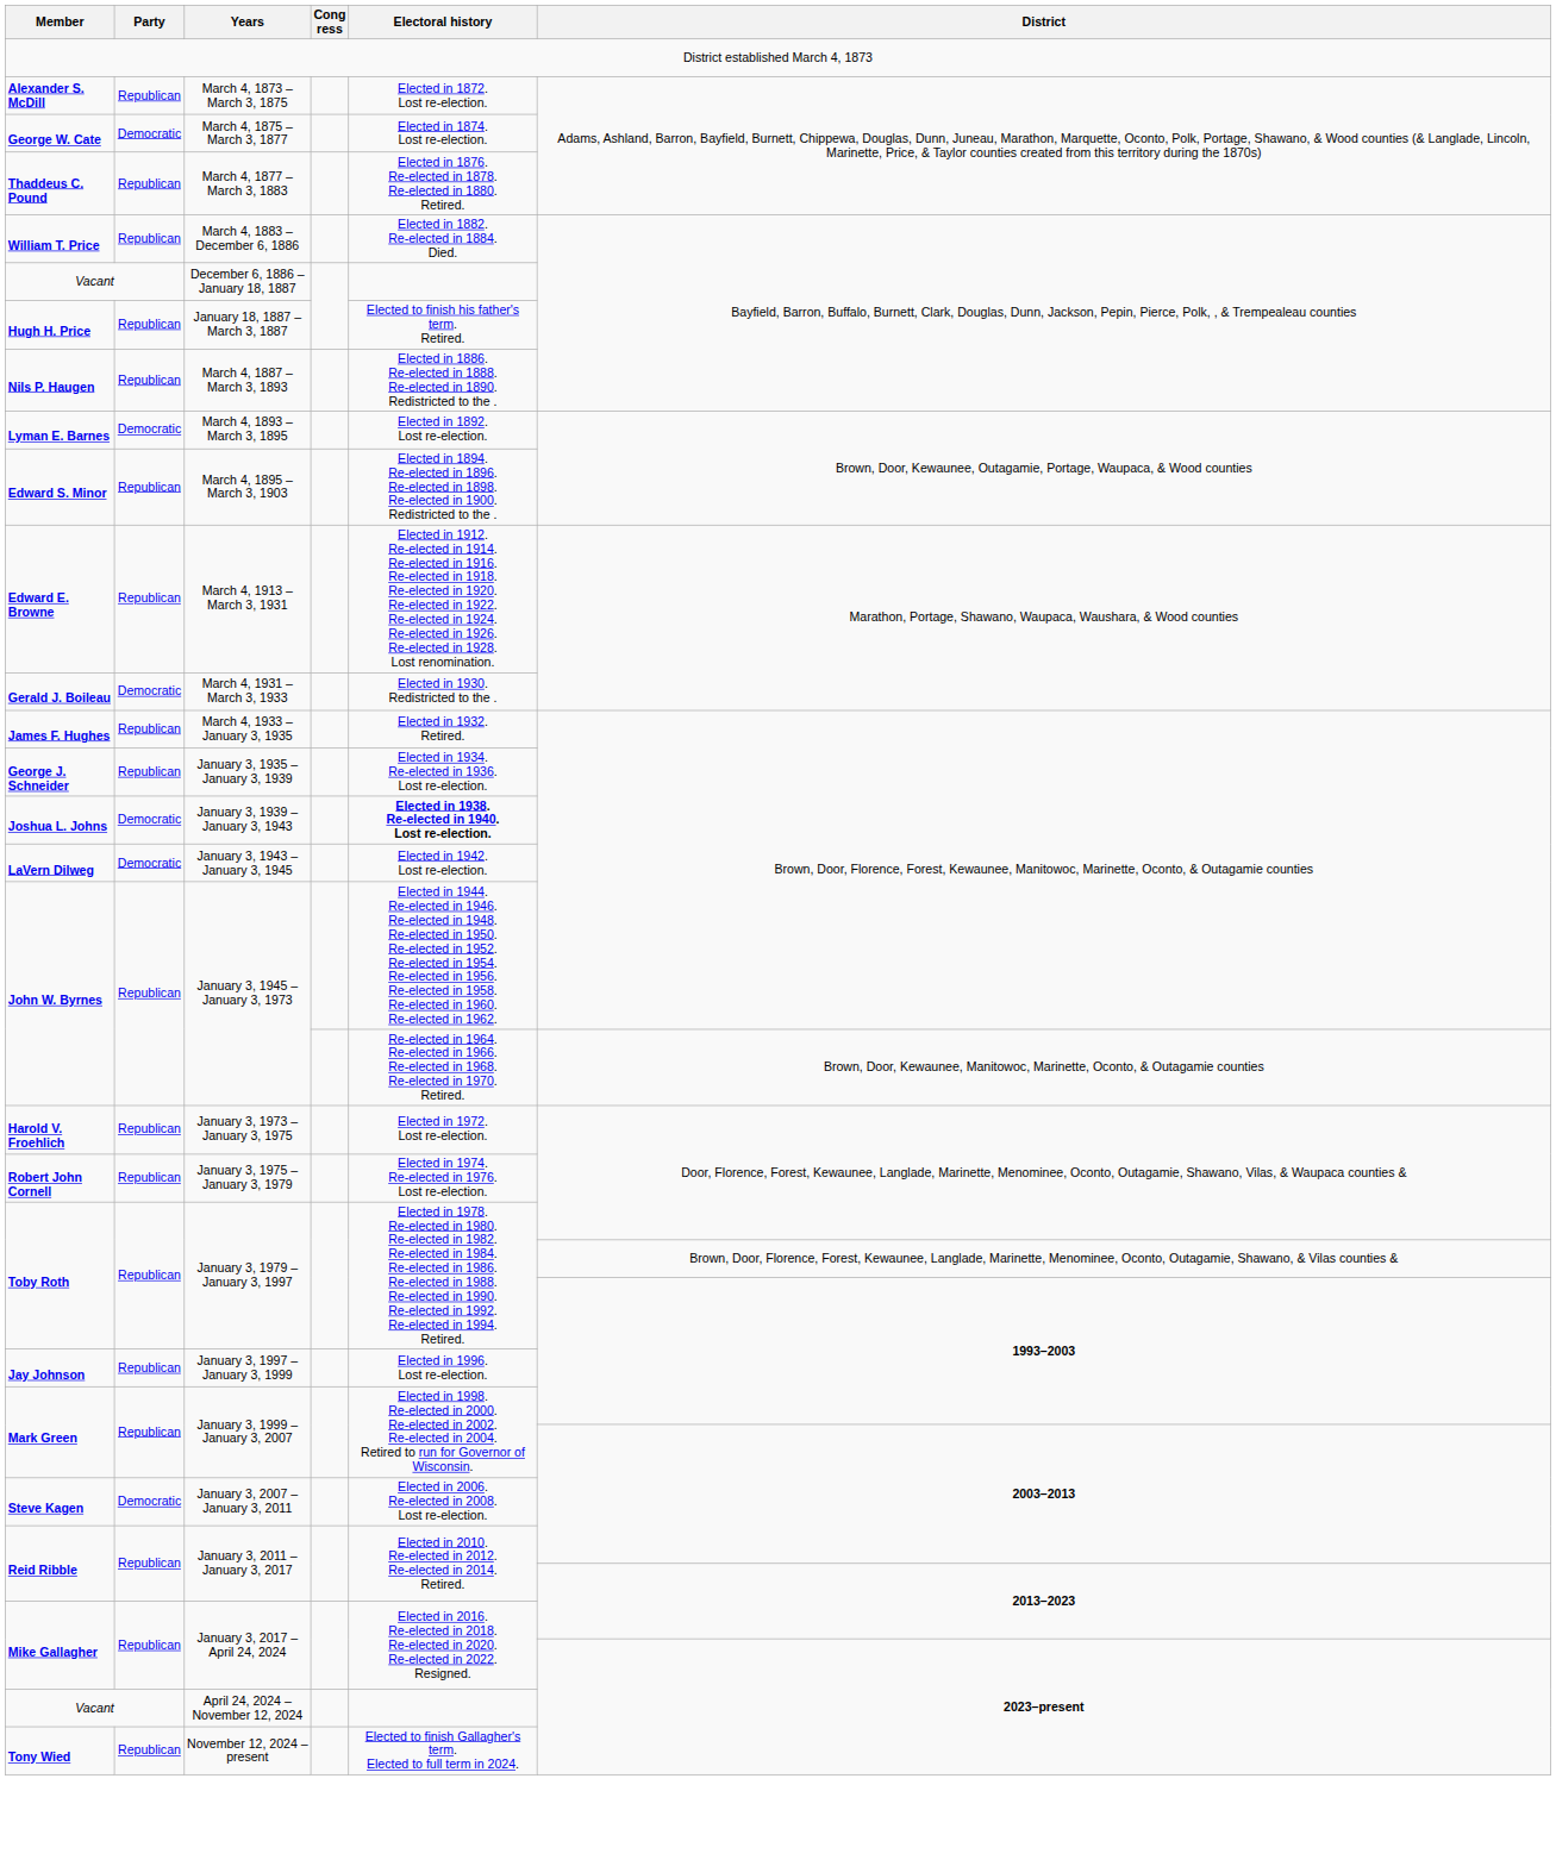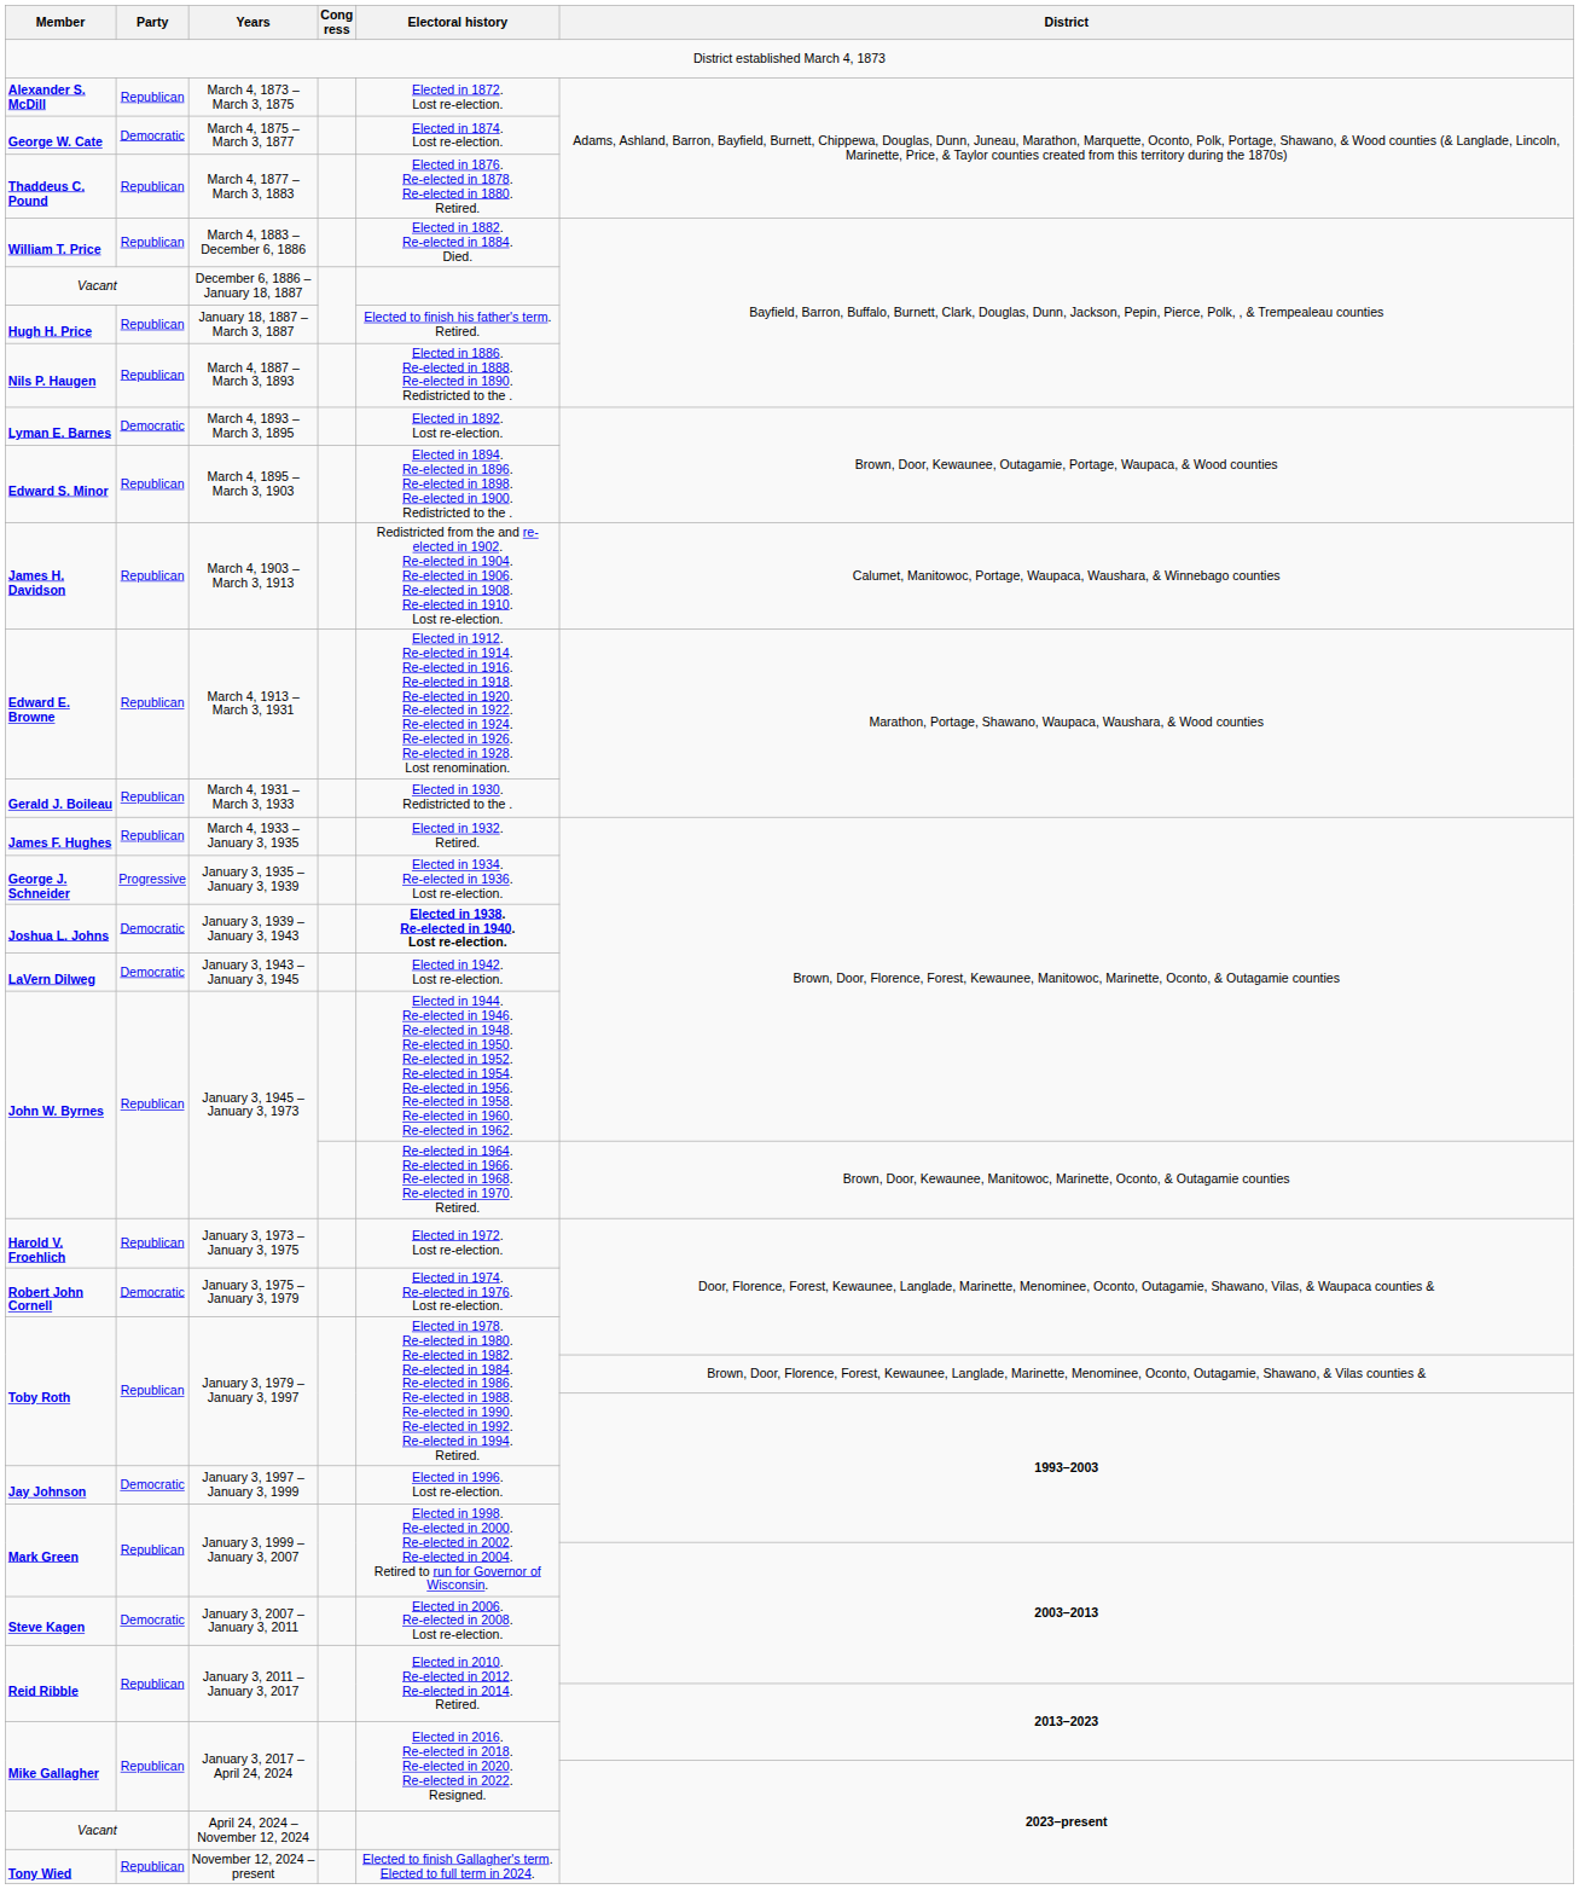+ row: James H. Davidson | Republican | March 4, 1903 – March 3, 1913 | Redistricted from the and re-elected in 1902. Re-elected in 1904. Re-elected in 1906. Re-elected in 1908. Re-elected in 1910. Lost re-election. | Calumet, Manitowoc, Portage, Waupaca, Waushara, & Winnebago counties
March 4, 1931 – March 3, 1933 | Party: Democratic -> Republican
January 3, 1935 – January 3, 1939 | Party: Republican -> Progressive
January 3, 1975 – January 3, 1979 | Party: Republican -> Democratic
January 3, 1997 – January 3, 1999 | Party: Republican -> Democratic
